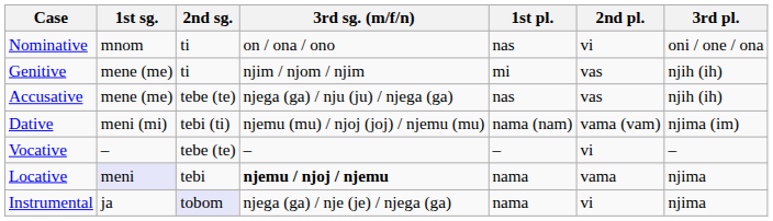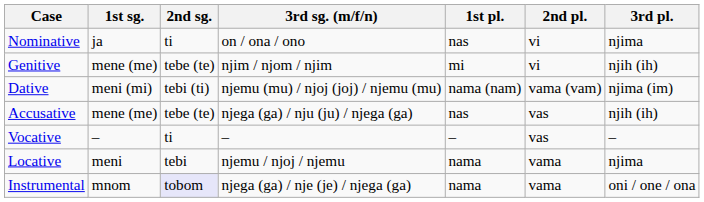Nominative | 1st sg.: mnom -> ja
Nominative | 3rd pl.: oni / one / ona -> njima
Genitive | 2nd sg.: ti -> tebe (te)
Genitive | 2nd pl.: vas -> vi
rows swapped: Dative <-> Accusative
Vocative | 2nd sg.: tebe (te) -> ti
Vocative | 2nd pl.: vi -> vas
Locative | 1st sg.: lavender background -> no background
Locative | 3rd sg. (m/f/n): bold -> normal
Instrumental | 1st sg.: ja -> mnom
Instrumental | 2nd pl.: vi -> vama
Instrumental | 3rd pl.: njima -> oni / one / ona
